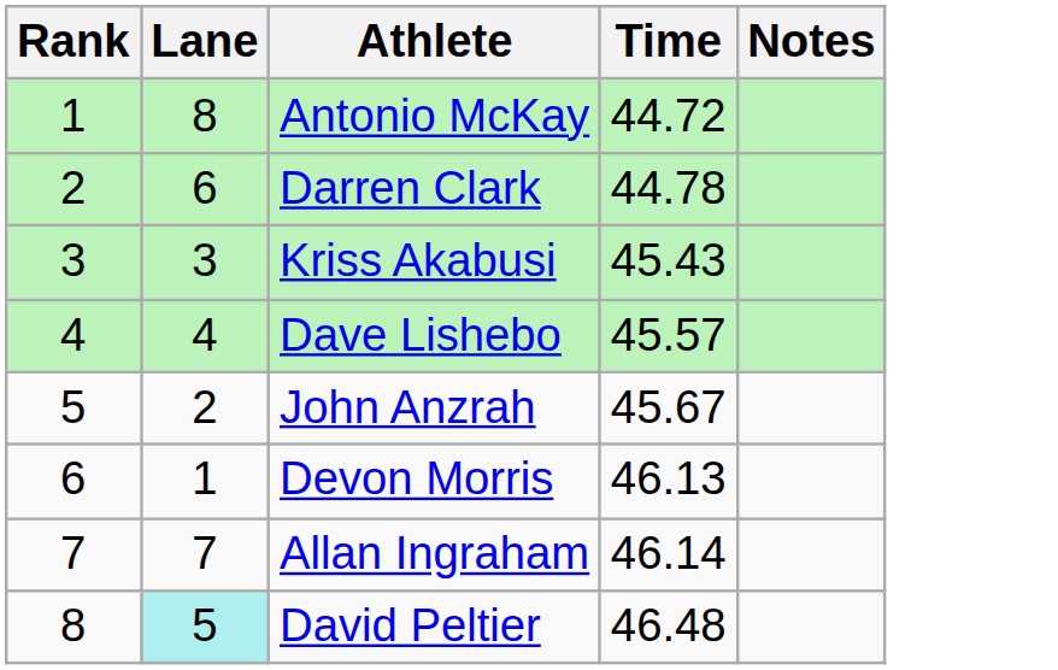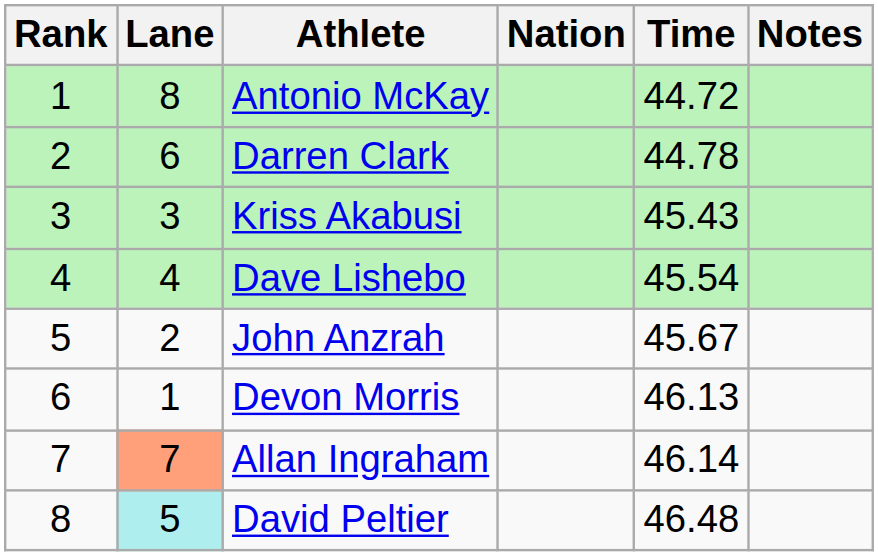+ column: Nation
Dave Lishebo | Time: 45.57 -> 45.54
Allan Ingraham | Lane: no background -> lightsalmon background
